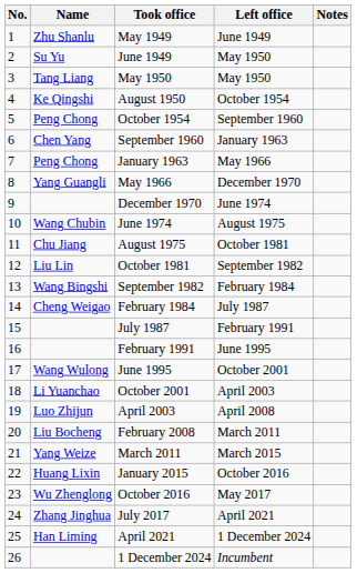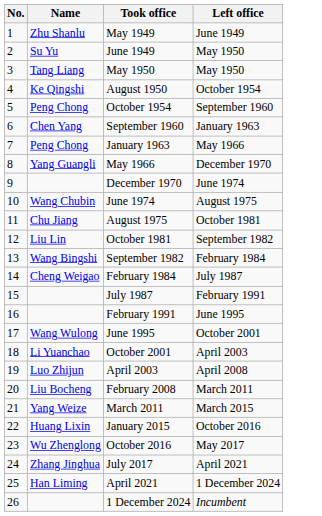- column: Notes
